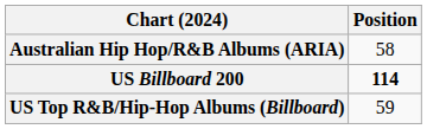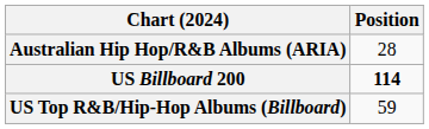Australian Hip Hop/R&B Albums (ARIA) | Position: 58 -> 28
